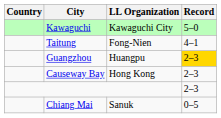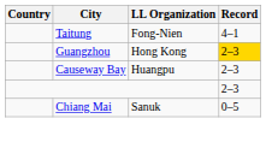- row: Kawaguchi | Kawaguchi City | 5–0
Guangzhou | LL Organization: Huangpu -> Hong Kong
Causeway Bay | LL Organization: Hong Kong -> Huangpu
